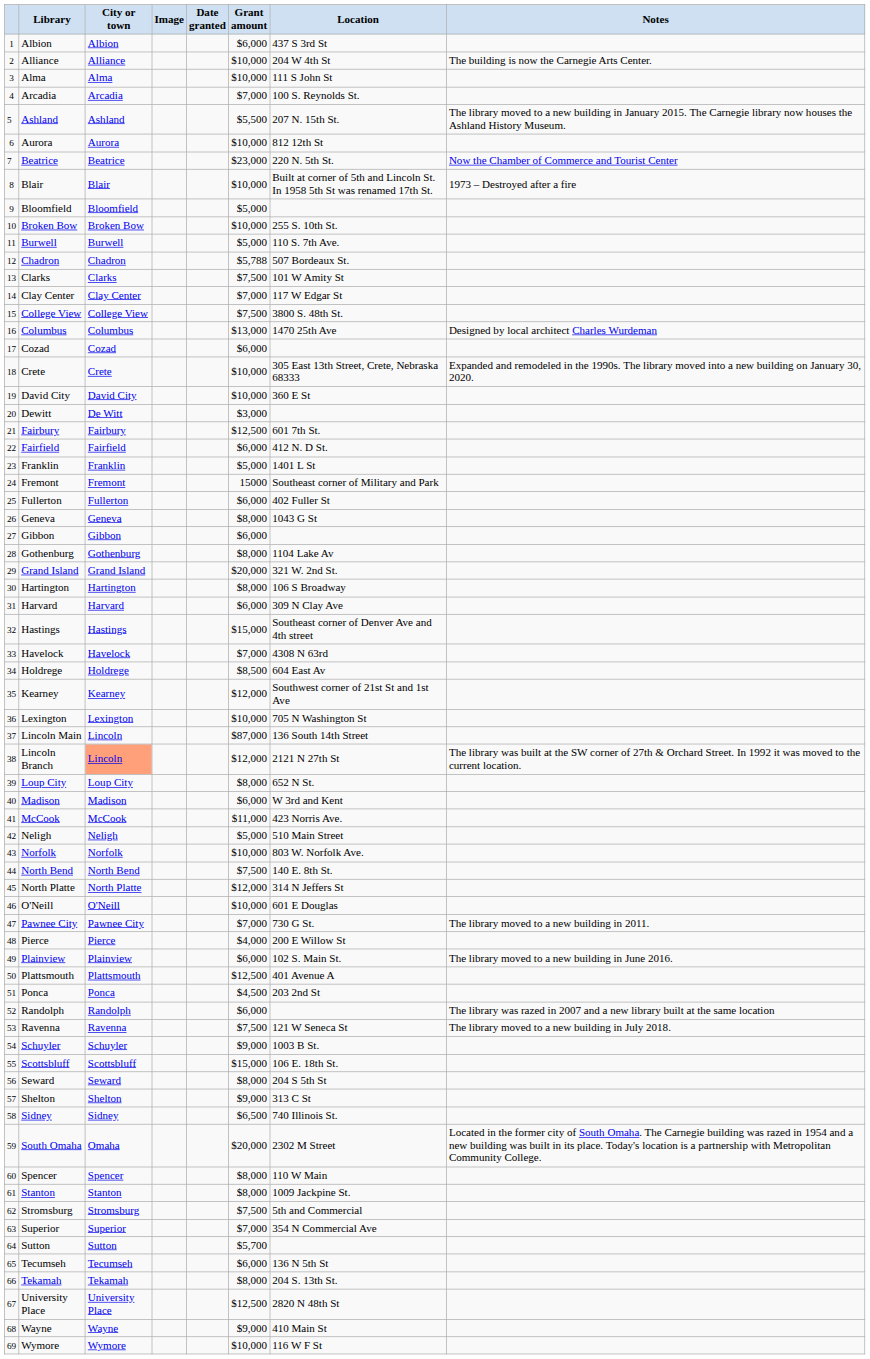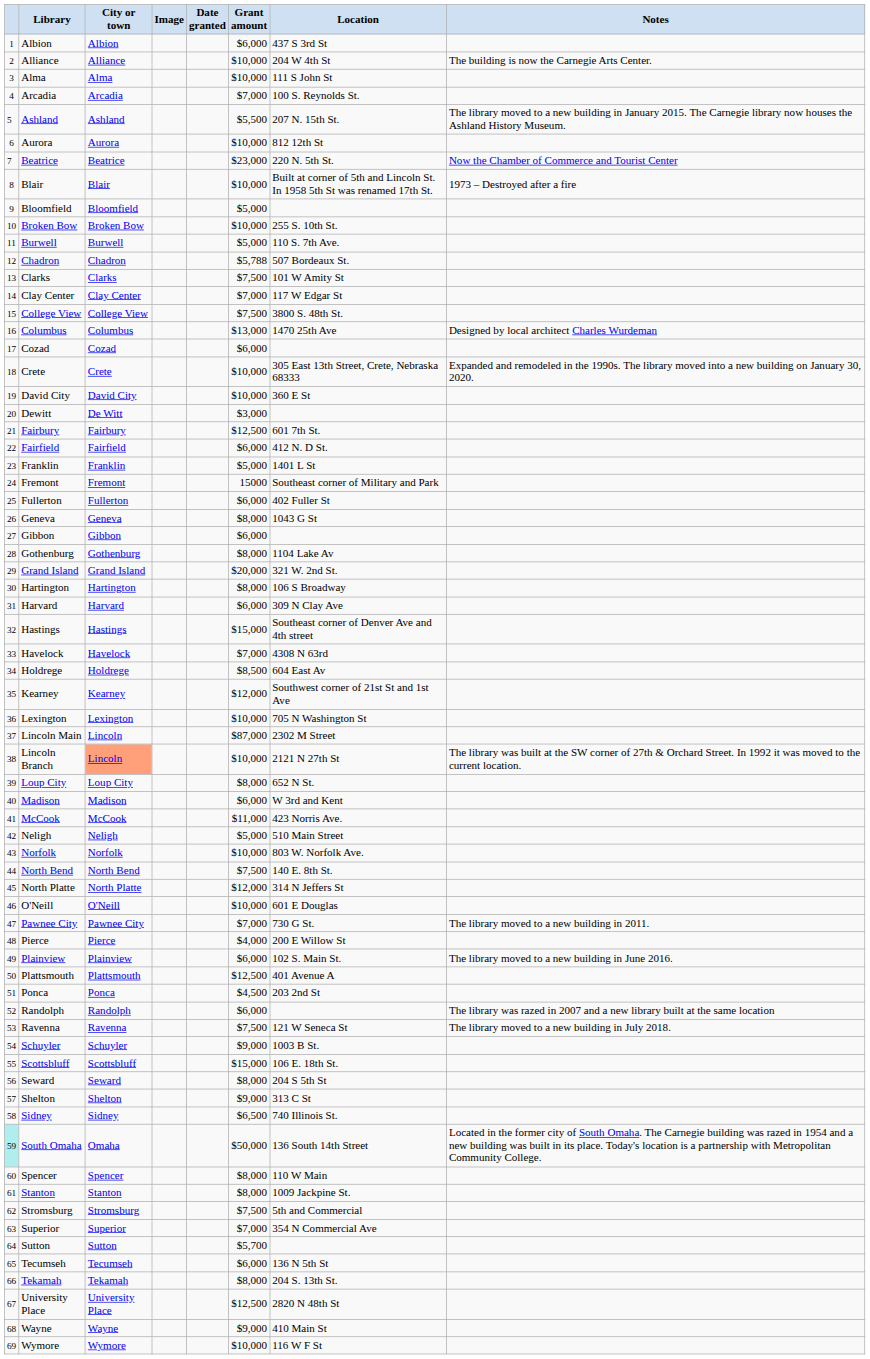Lincoln Main | Location: 136 South 14th Street -> 2302 M Street
Lincoln Branch | Grant amount: $12,000 -> $10,000
South Omaha | column 1: no background -> paleturquoise background
South Omaha | Grant amount: $20,000 -> $50,000
South Omaha | Location: 2302 M Street -> 136 South 14th Street
